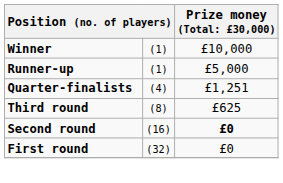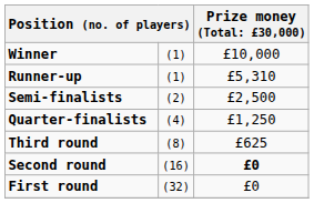Runner-up | column 3: £5,000 -> £5,310
+ row: Semi-finalists | (2) | £2,500
Quarter-finalists | column 3: £1,251 -> £1,250
